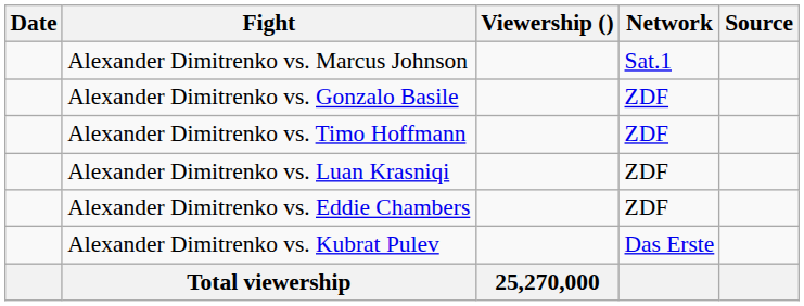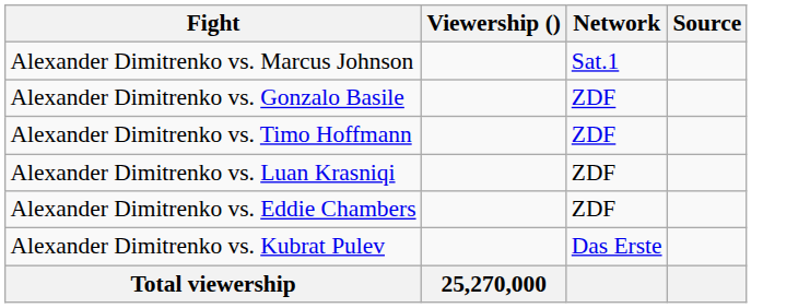- column: Date
